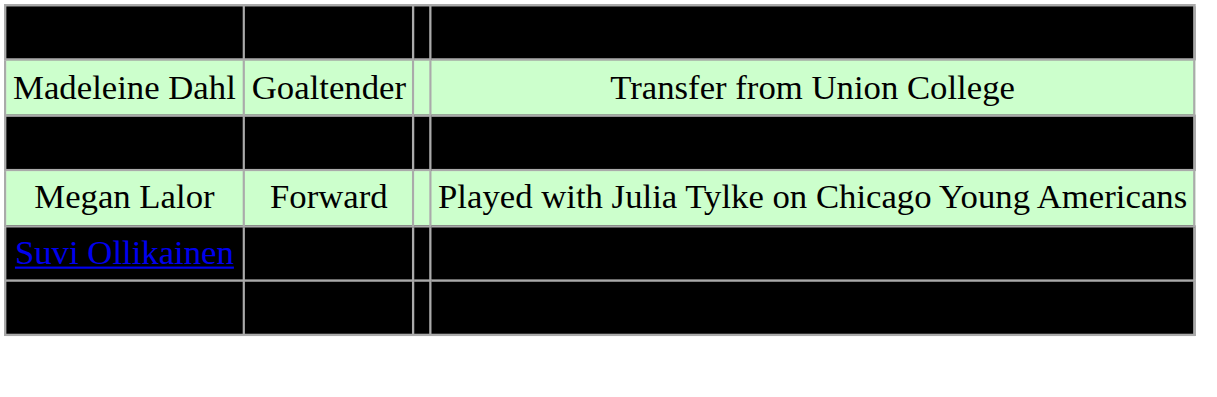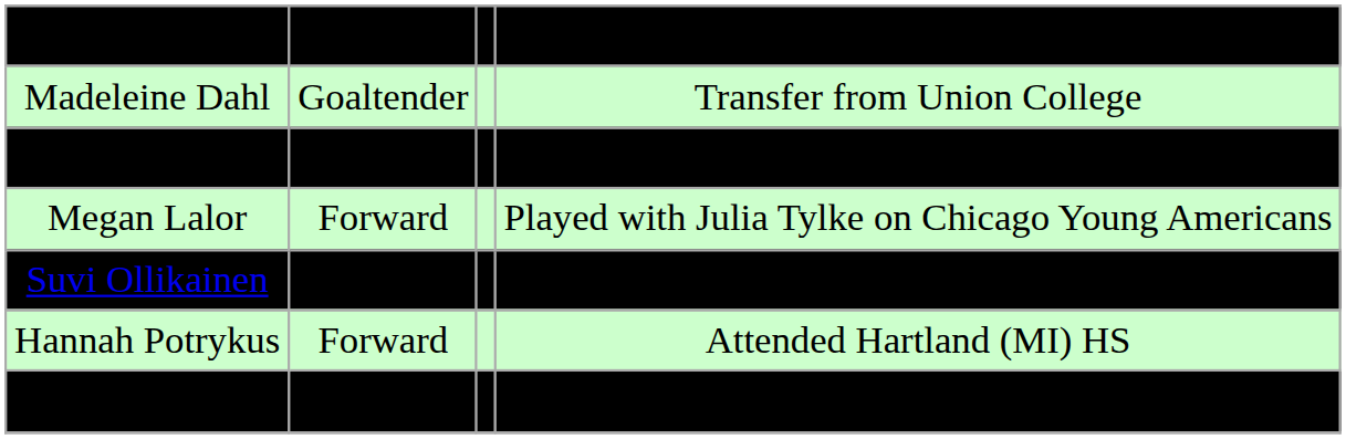+ row: Hannah Potrykus | Forward | Attended Hartland (MI) HS
